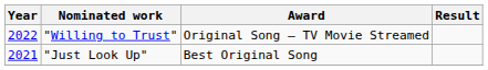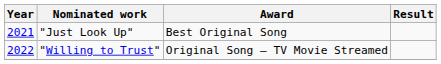rows swapped: "Just Look Up" <-> "Willing to Trust"
